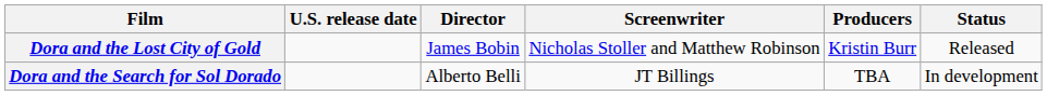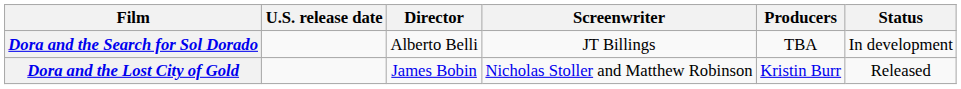rows swapped: Dora and the Lost City of Gold <-> Dora and the Search for Sol Dorado
